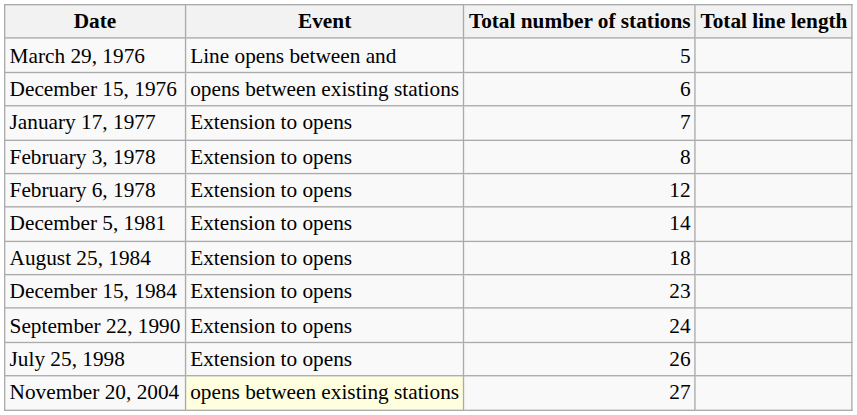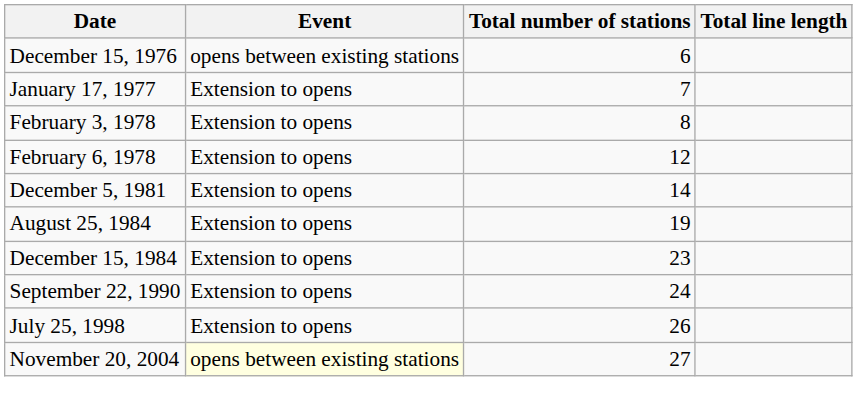- row: March 29, 1976 | Line opens between and | 5
August 25, 1984 | Total number of stations: 18 -> 19
